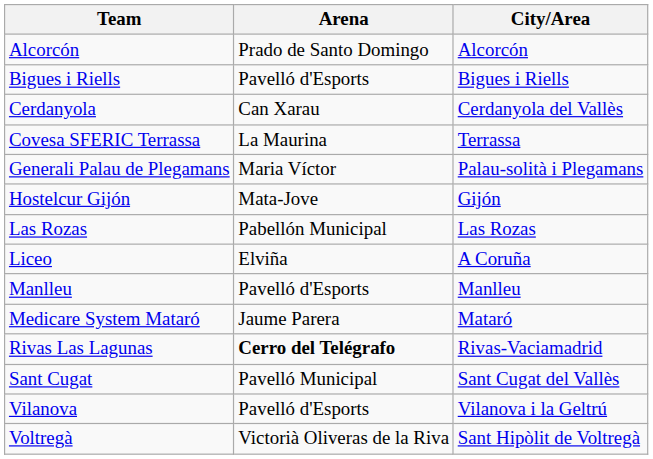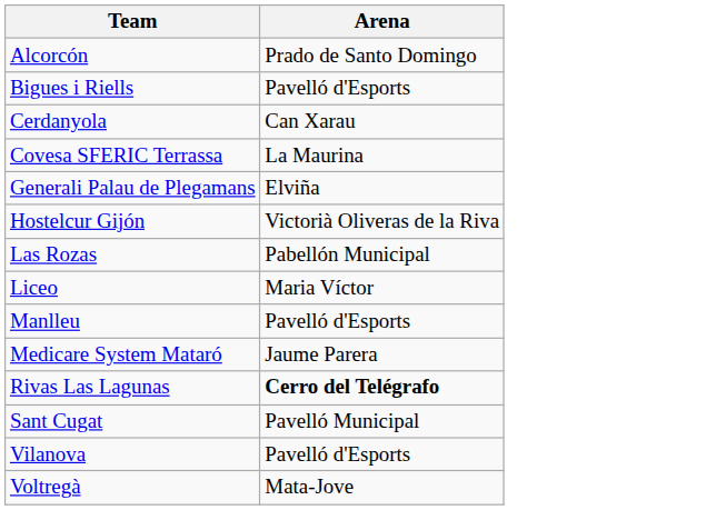- column: City/Area | Alcorcón | Bigues i Riells | Cerdanyola del Vallès | Terrassa | Palau-solità i Plegamans | Gijón | Las Rozas | A Coruña | Manlleu | Mataró | Rivas-Vaciamadrid | Sant Cugat del Vallès | Vilanova i la Geltrú | Sant Hipòlit de Voltregà
Generali Palau de Plegamans | Arena: Maria Víctor -> Elviña
Hostelcur Gijón | Arena: Mata-Jove -> Victorià Oliveras de la Riva
Liceo | Arena: Elviña -> Maria Víctor
Voltregà | Arena: Victorià Oliveras de la Riva -> Mata-Jove
